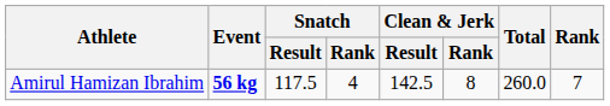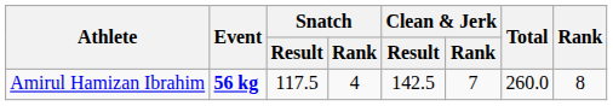Amirul Hamizan Ibrahim | Clean & Jerk / Rank: 8 -> 7
Amirul Hamizan Ibrahim | Rank: 7 -> 8
